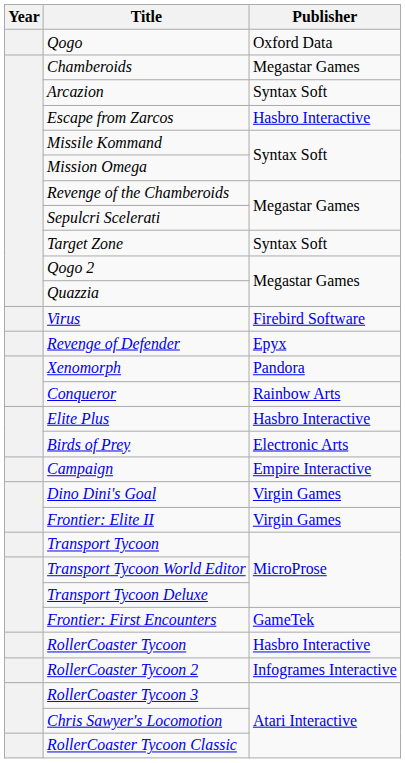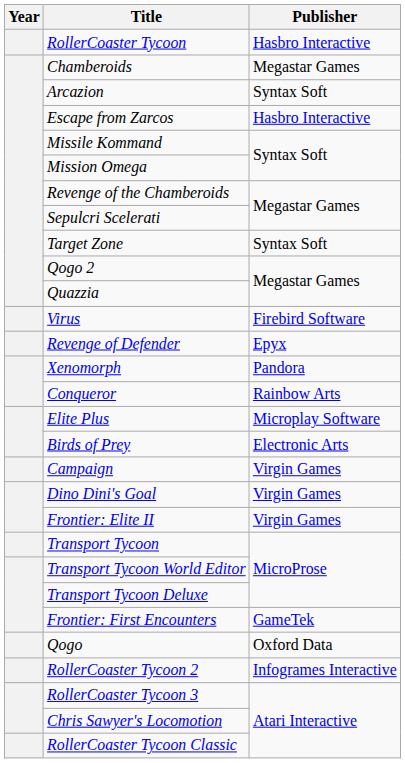rows swapped: Qogo <-> RollerCoaster Tycoon
Elite Plus | Publisher: Hasbro Interactive -> Microplay Software
Campaign | Publisher: Empire Interactive -> Virgin Games
